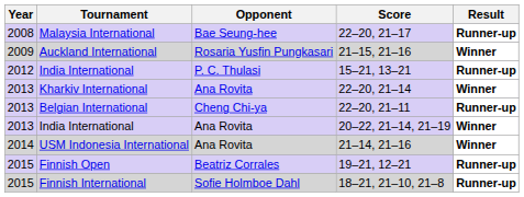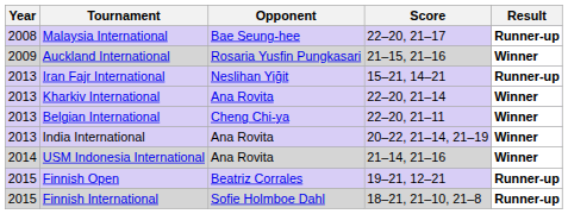- row: 2012 | India International | P. C. Thulasi | 15–21, 13–21 | Runner-up
+ row: 2013 | Iran Fajr International | Neslihan Yiğit | 15–21, 14–21 | Runner-up
Belgian International | Result: Runner-up -> Winner
